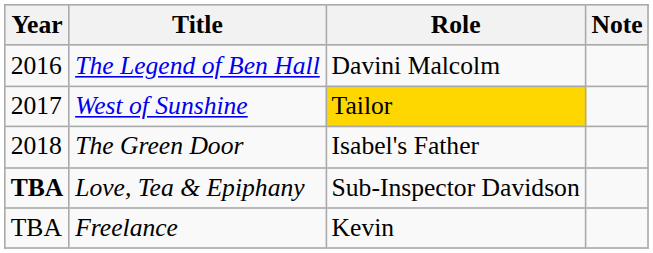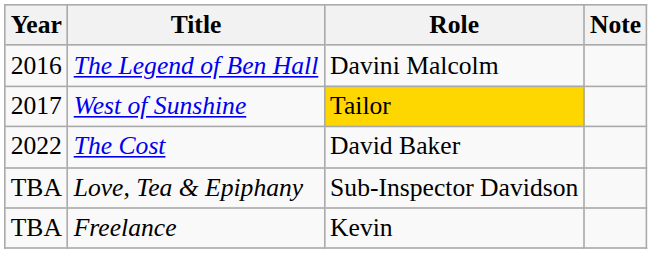- row: 2018 | The Green Door | Isabel's Father
+ row: 2022 | The Cost | David Baker
Love, Tea & Epiphany | Year: bold -> normal
